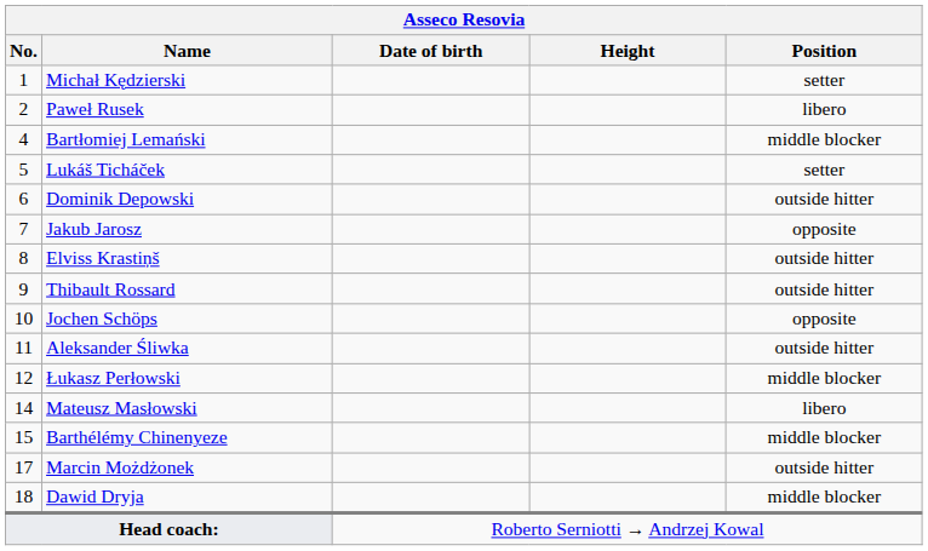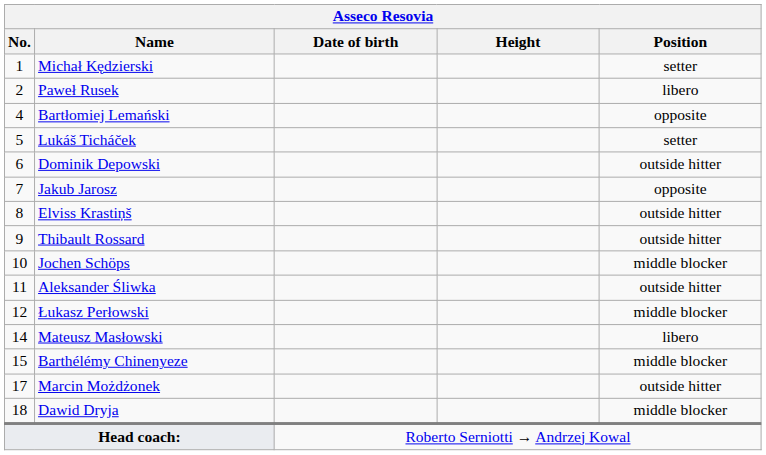Bartłomiej Lemański | Position: middle blocker -> opposite
Jochen Schöps | Position: opposite -> middle blocker
